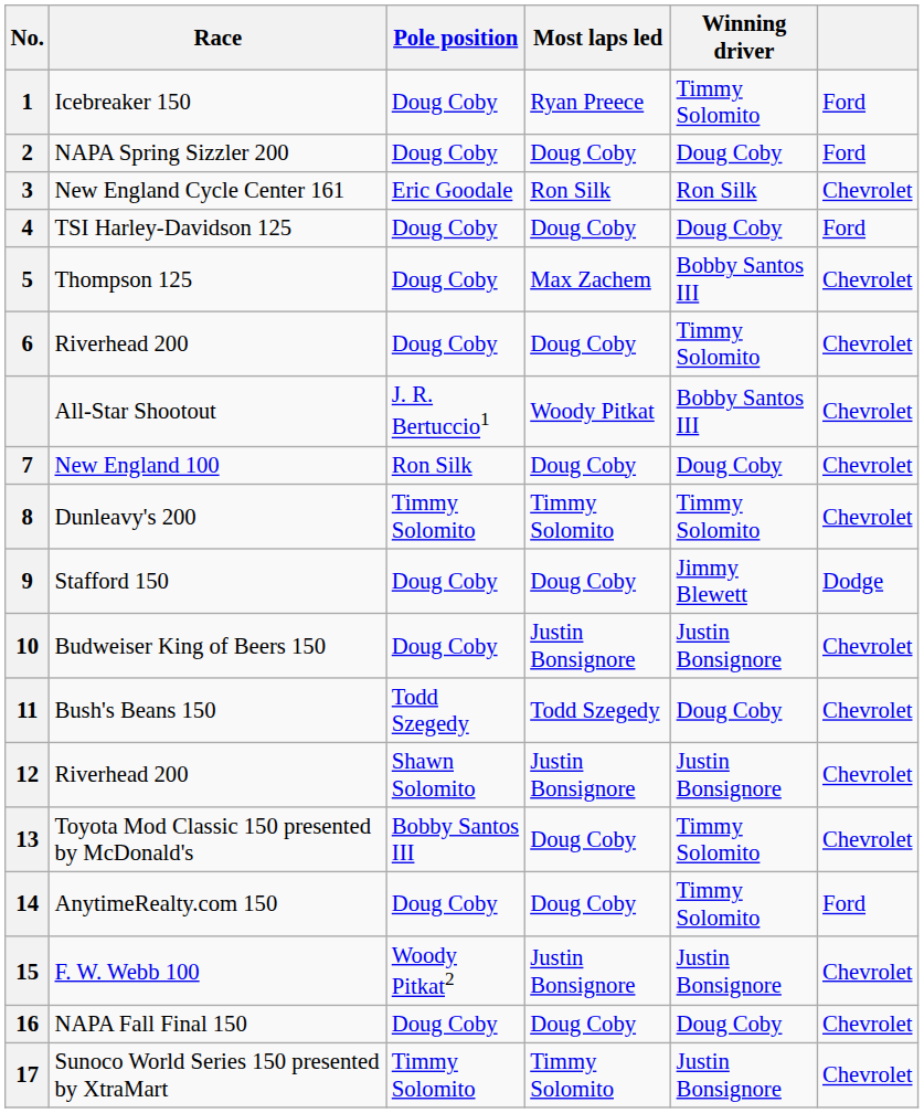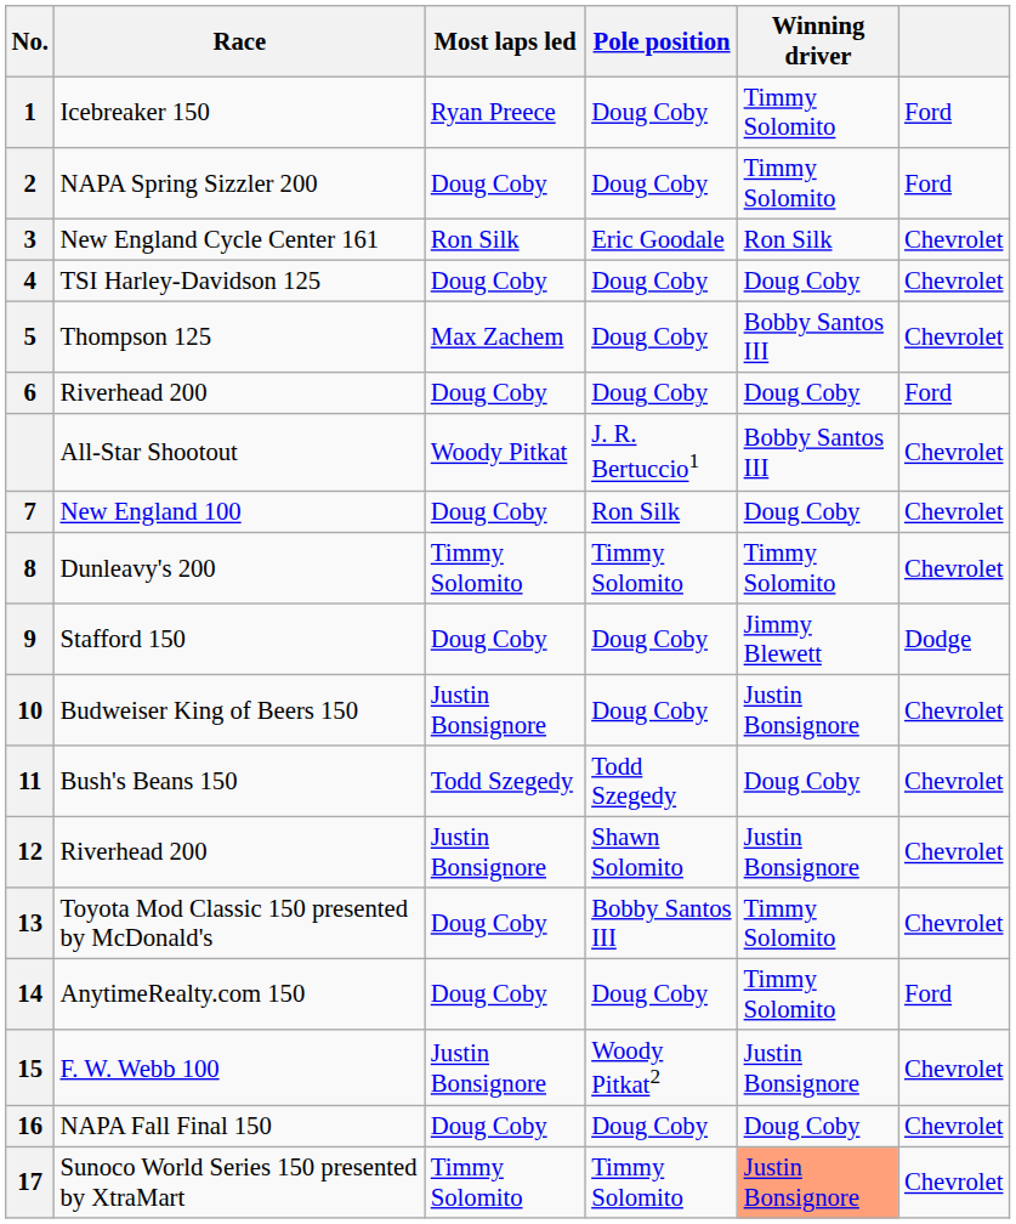columns swapped: Pole position <-> Most laps led
NAPA Spring Sizzler 200 | Winning driver: Doug Coby -> Timmy Solomito
TSI Harley-Davidson 125 | column 6: Ford -> Chevrolet
6 / Riverhead 200 | Winning driver: Timmy Solomito -> Doug Coby
6 / Riverhead 200 | column 6: Chevrolet -> Ford
Sunoco World Series 150 presented by XtraMart | Winning driver: no background -> lightsalmon background
